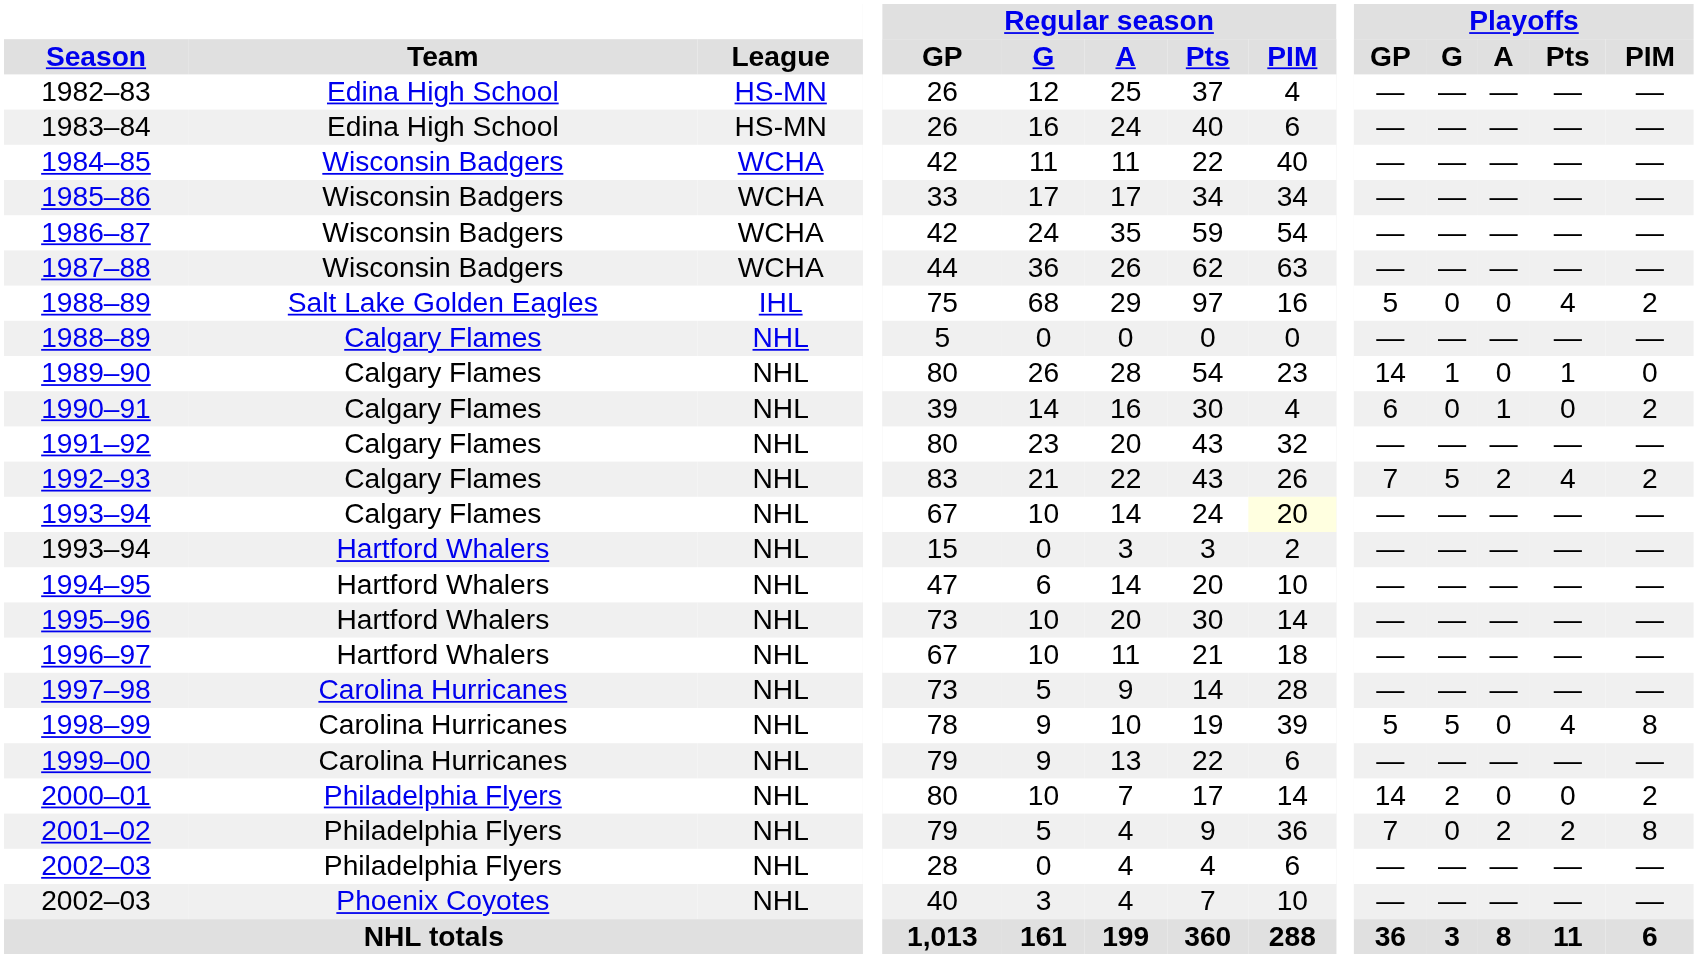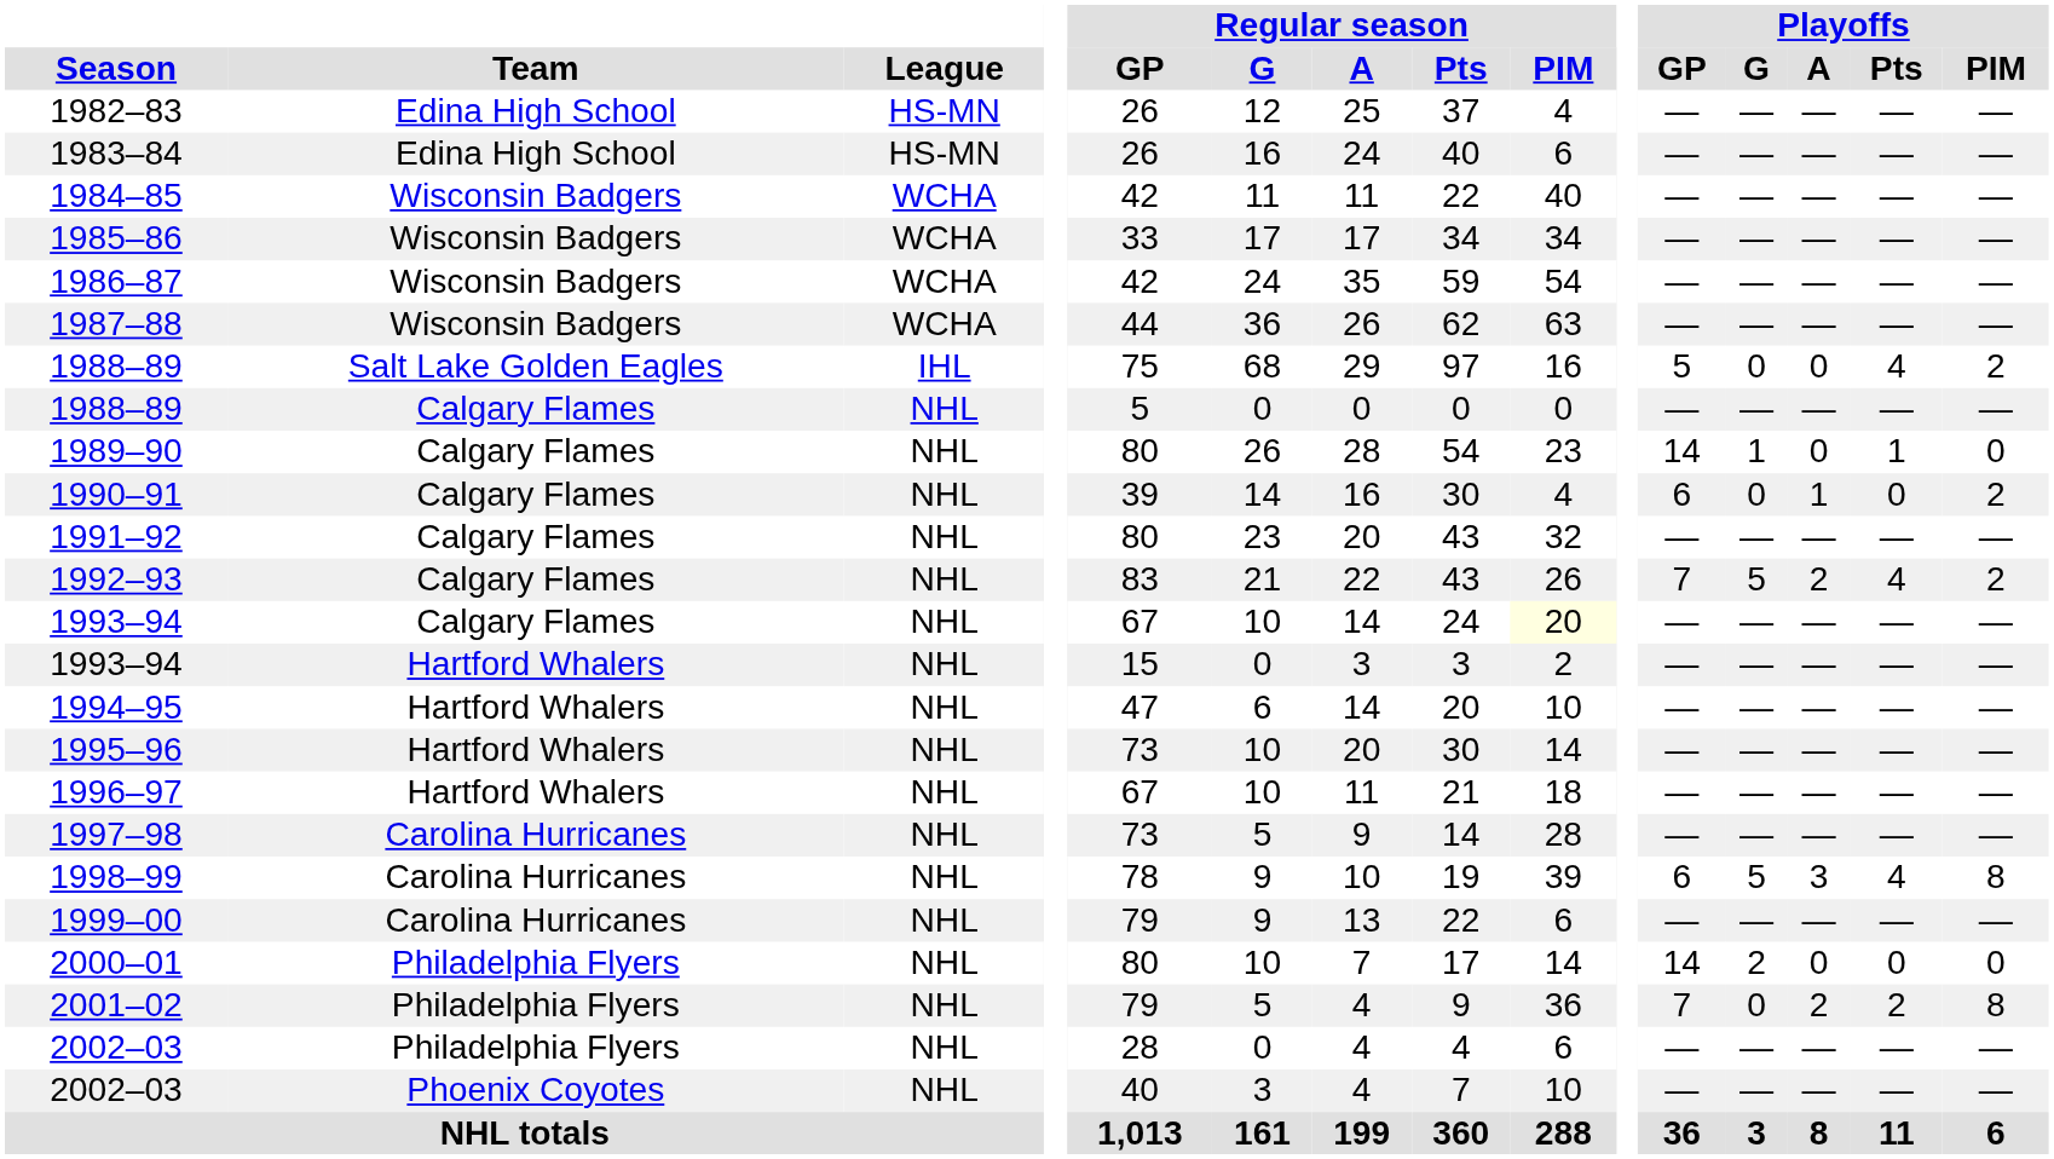1998–99 | Playoffs / GP: 5 -> 6
1998–99 | Playoffs / A: 0 -> 3
2000–01 | Playoffs / PIM: 2 -> 0
